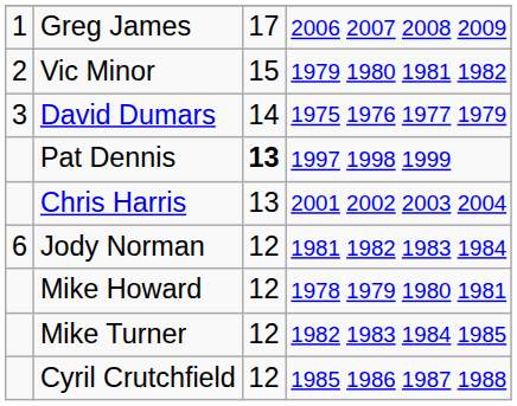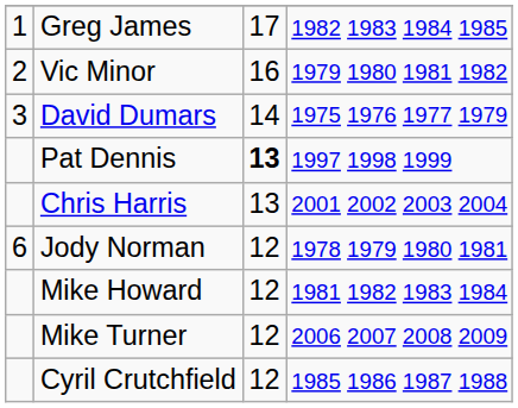Greg James | column 4: 2006 2007 2008 2009 -> 1982 1983 1984 1985
Vic Minor | column 3: 15 -> 16
Jody Norman | column 4: 1981 1982 1983 1984 -> 1978 1979 1980 1981
Mike Howard | column 4: 1978 1979 1980 1981 -> 1981 1982 1983 1984
Mike Turner | column 4: 1982 1983 1984 1985 -> 2006 2007 2008 2009
